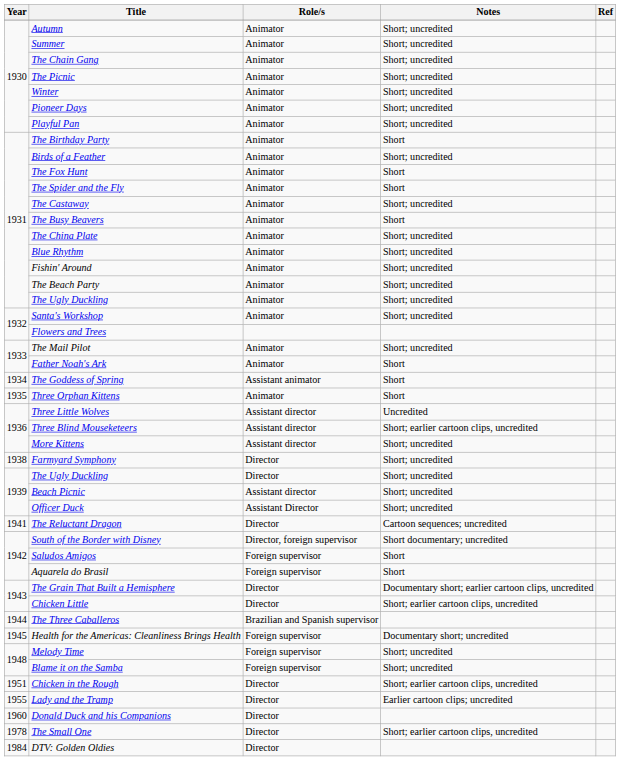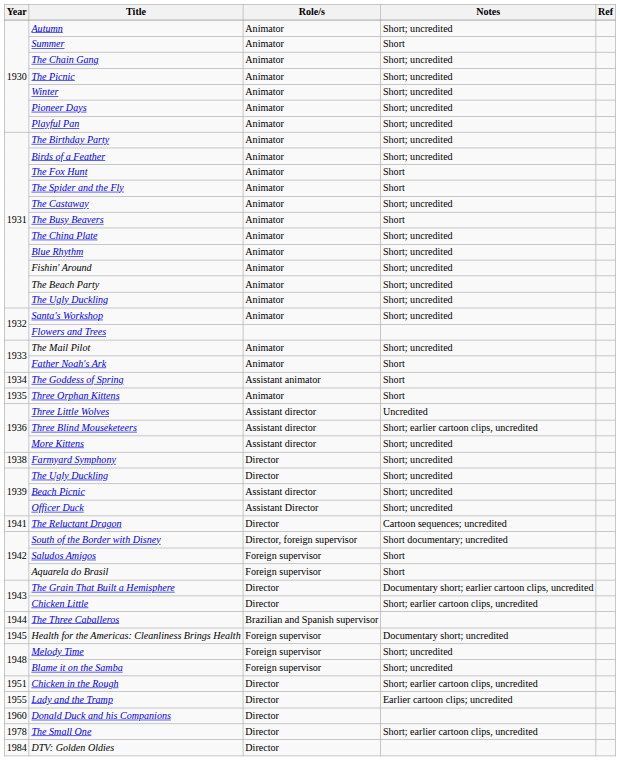Summer | Notes: Short; uncredited -> Short
The Birthday Party | Notes: Short -> Short; uncredited
